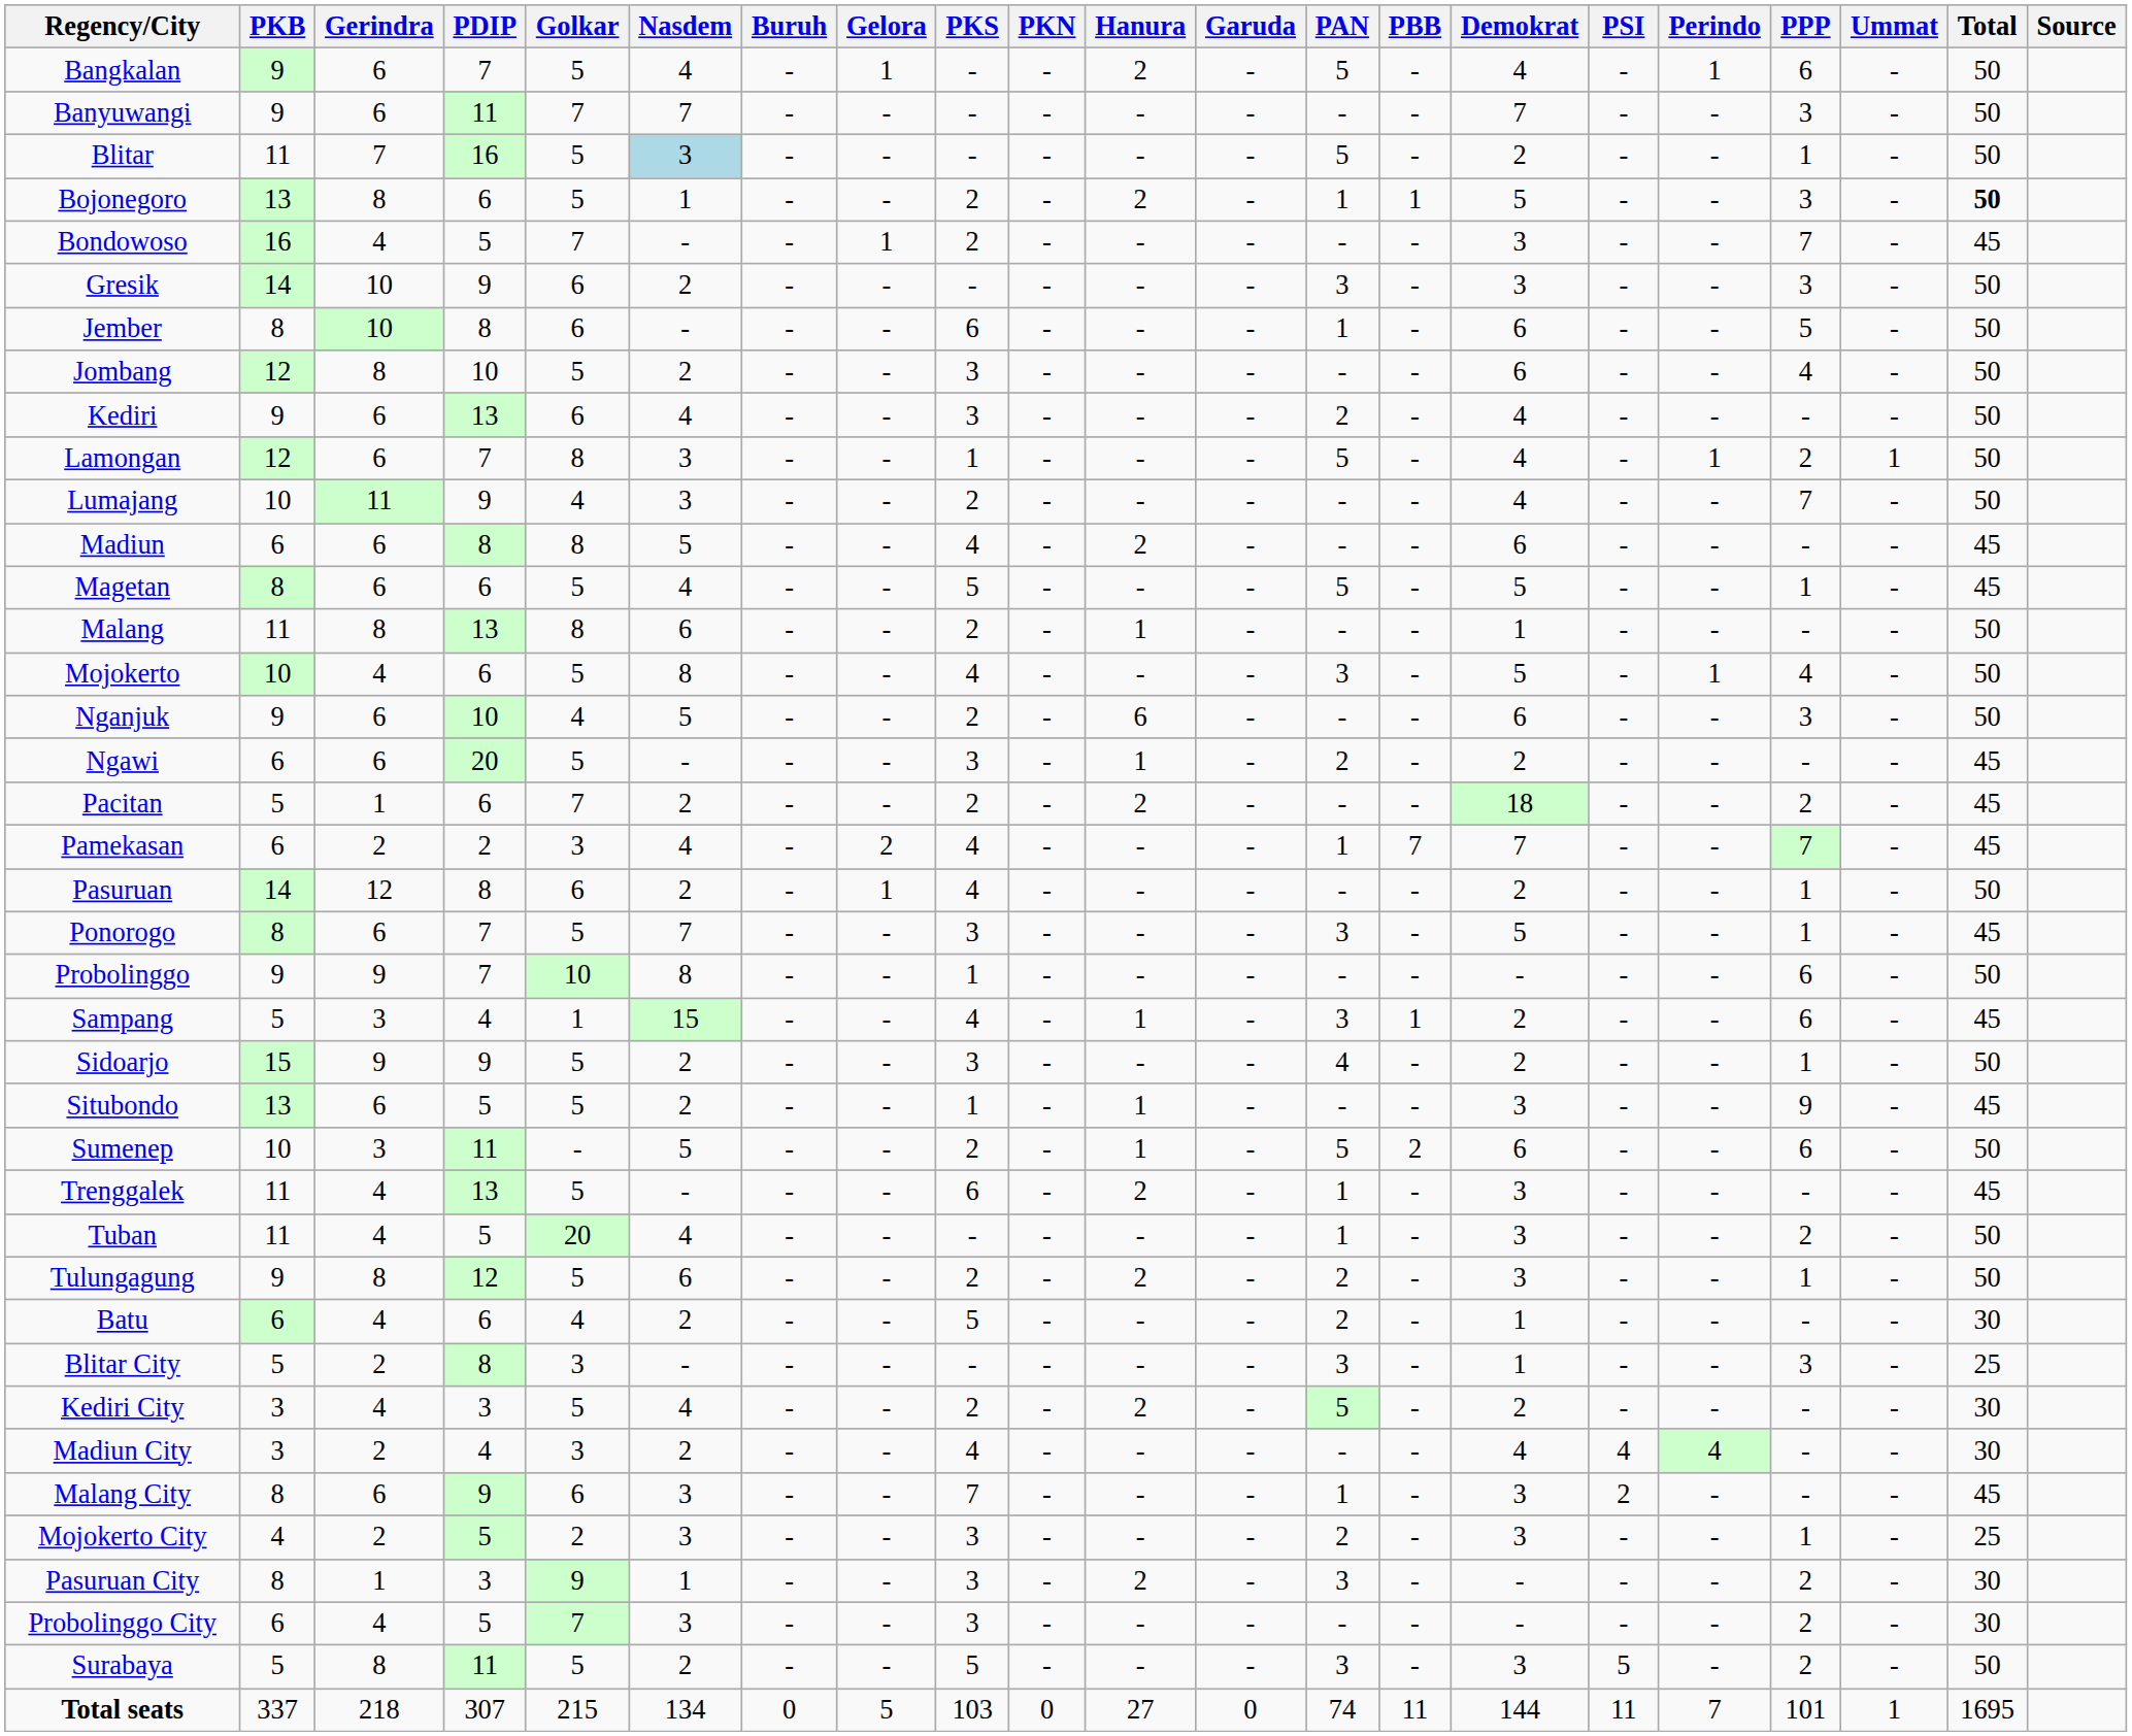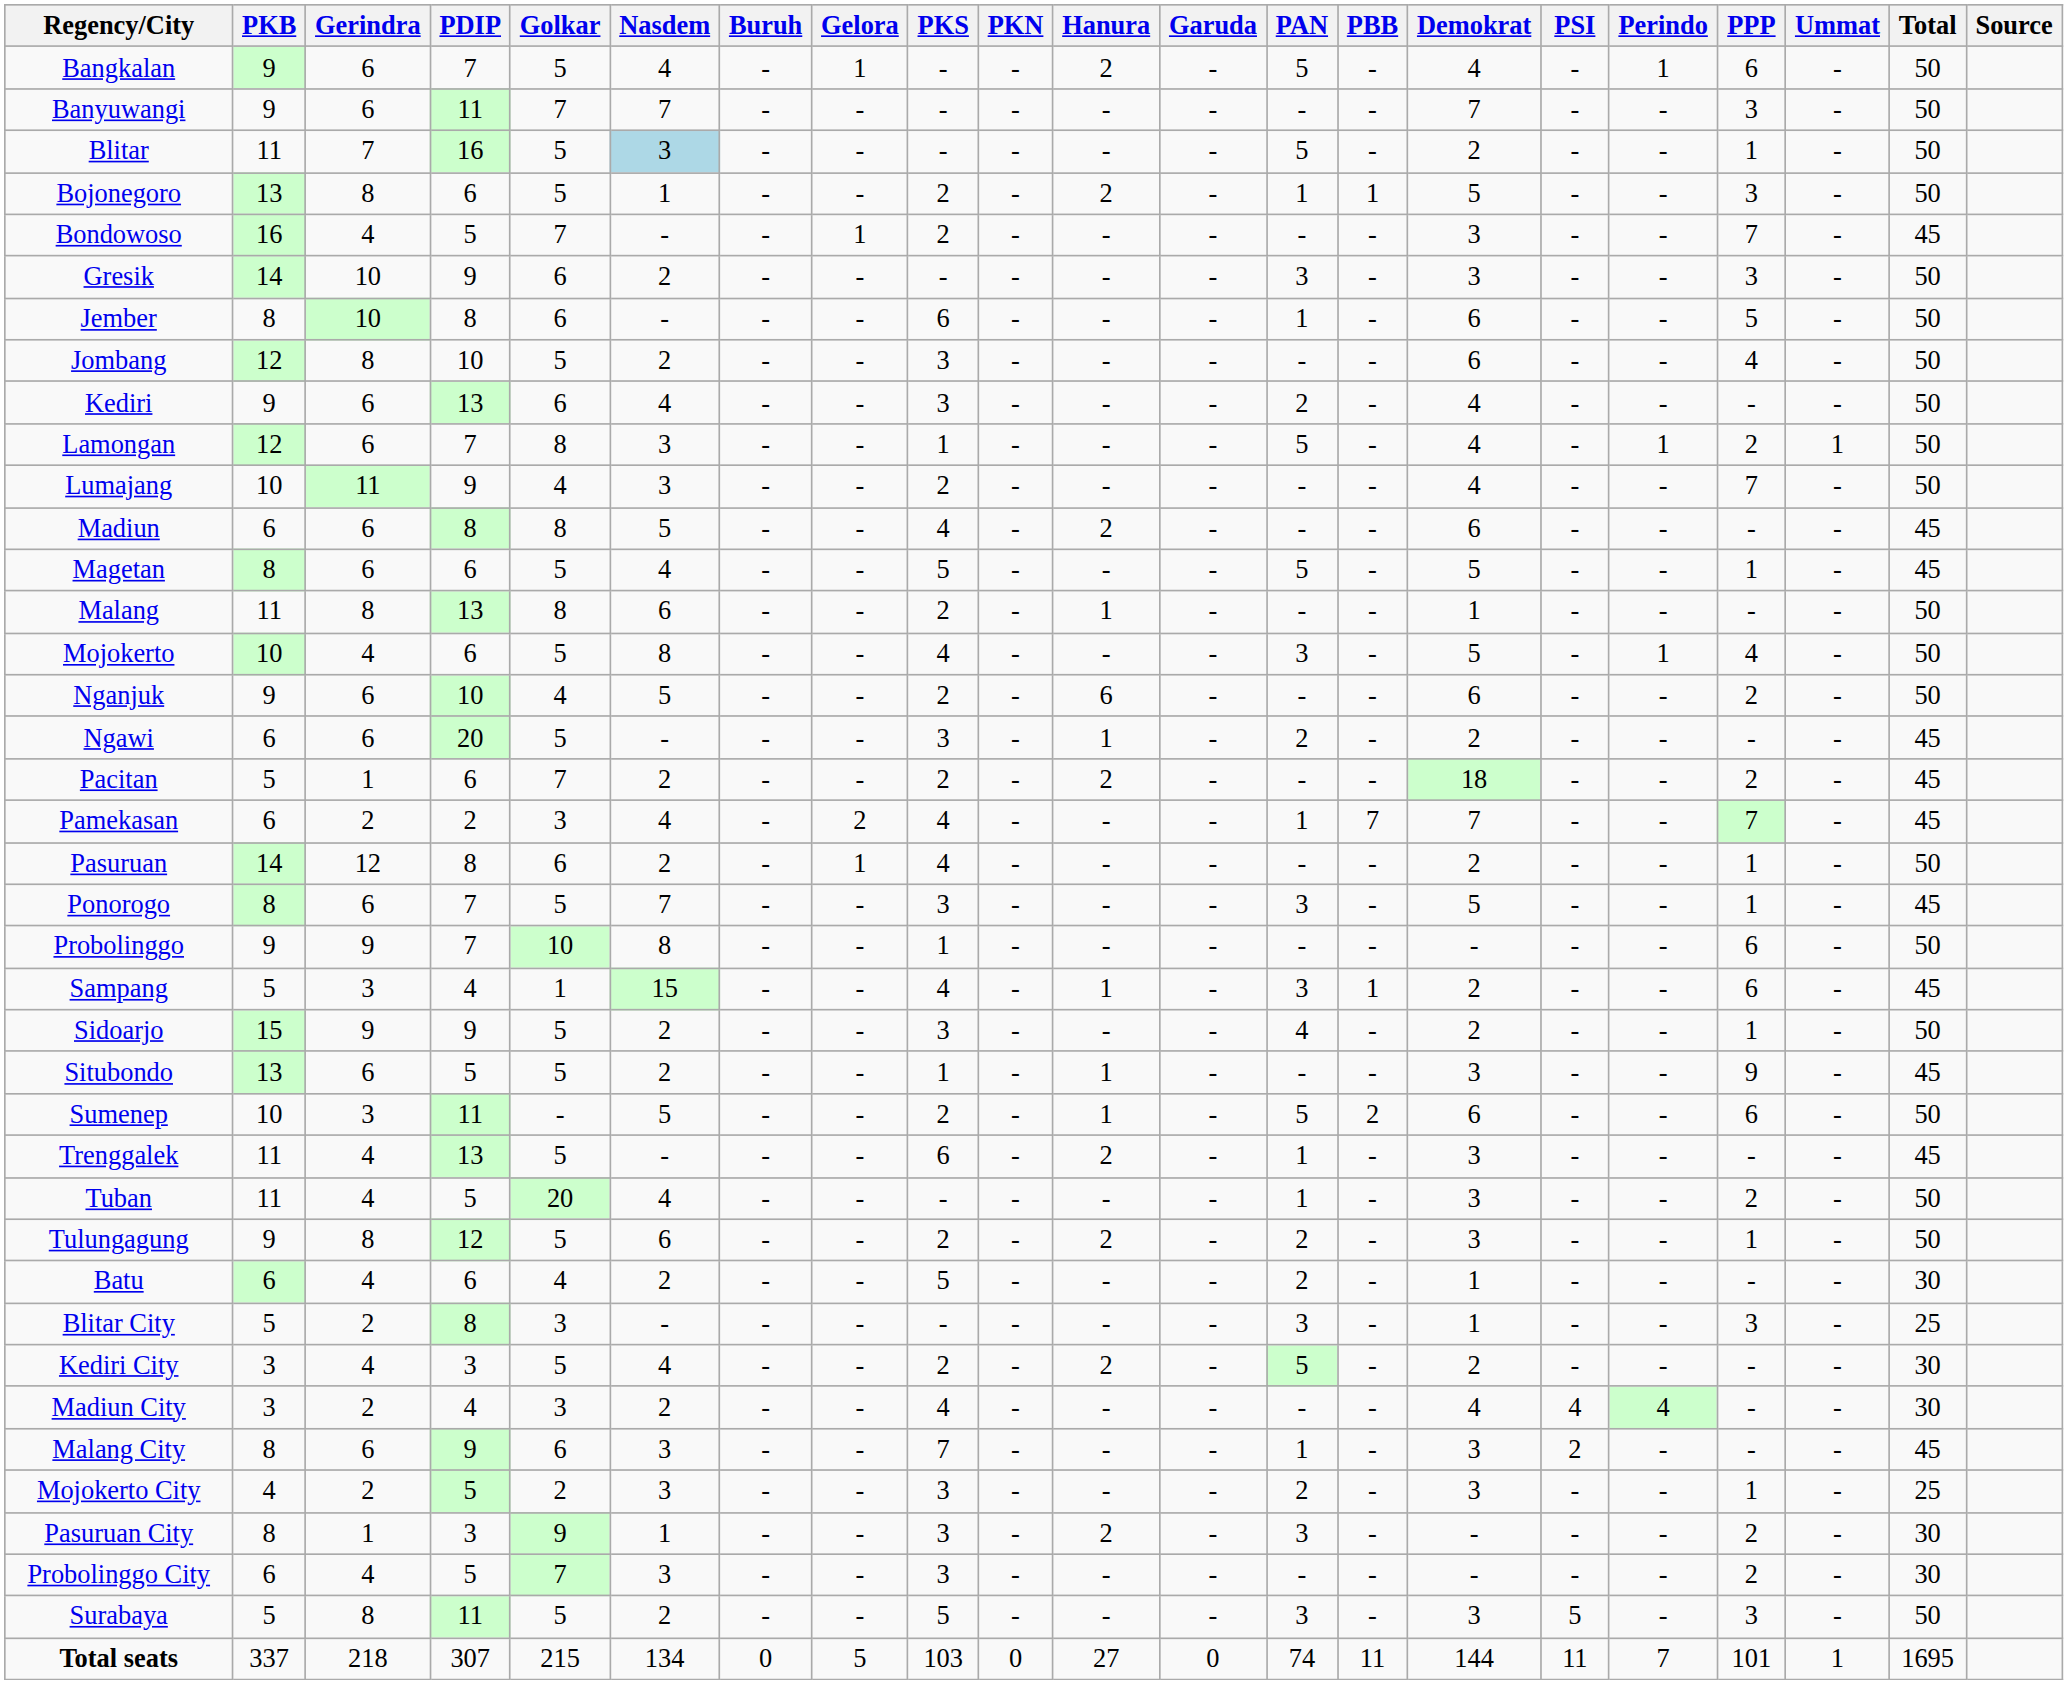Bojonegoro | Total: bold -> normal
Nganjuk | PPP: 3 -> 2
Surabaya | PPP: 2 -> 3
